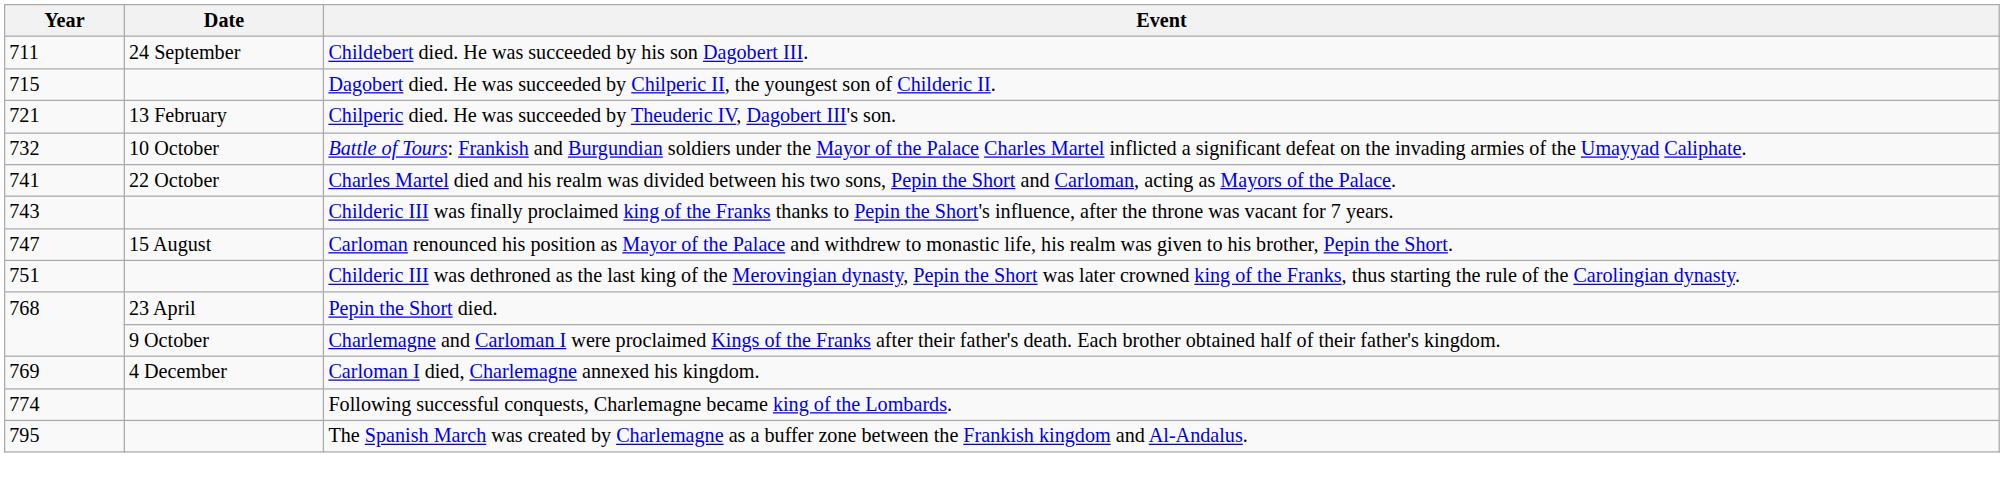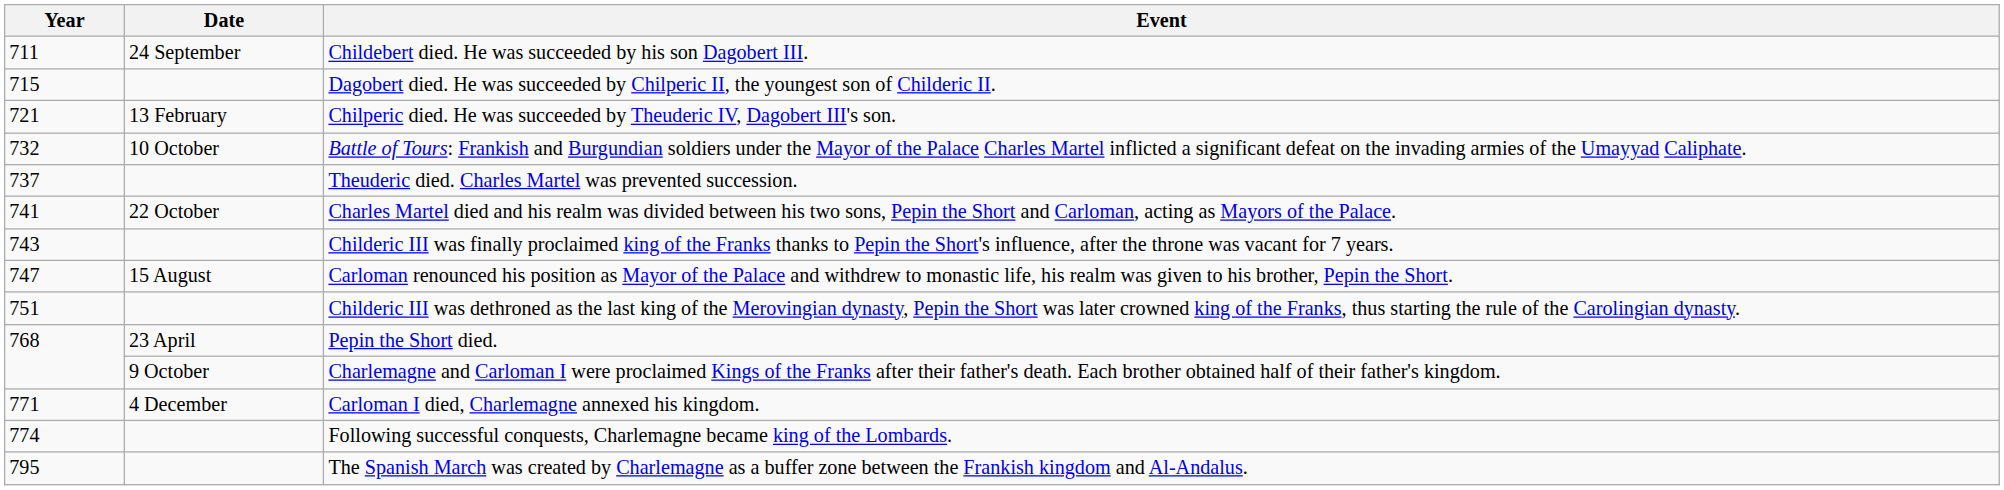+ row: 737 | Theuderic died. Charles Martel was prevented succession.
Carloman I died, Charlemagne annexed his kingdom. | Year: 769 -> 771
